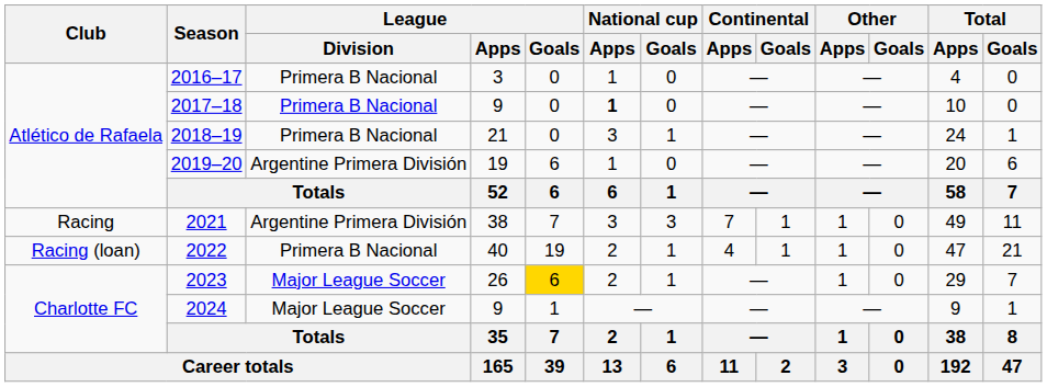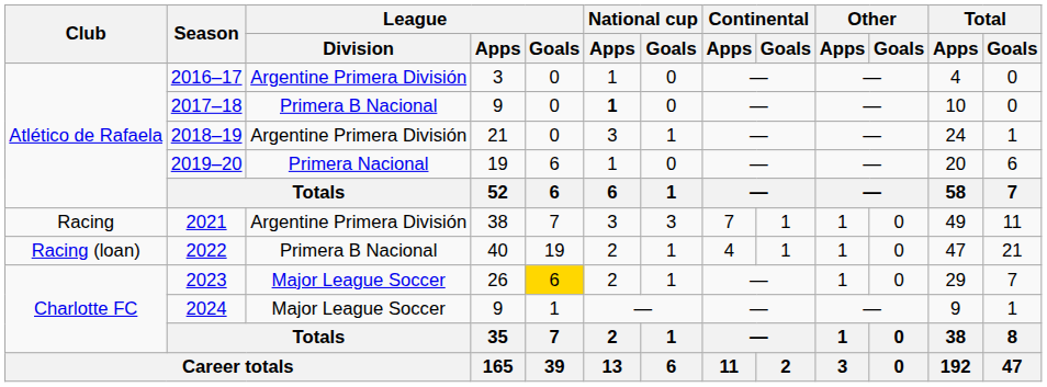2016–17 | League / Division: Primera B Nacional -> Argentine Primera División
2018–19 | League / Division: Primera B Nacional -> Argentine Primera División
2019–20 | League / Division: Argentine Primera División -> Primera Nacional
